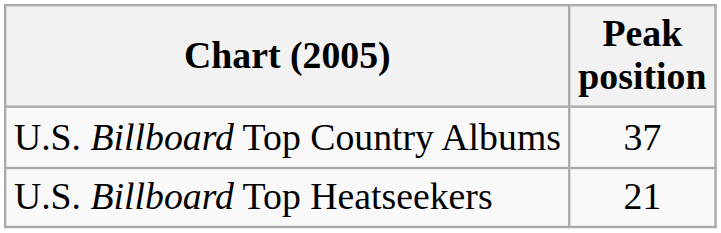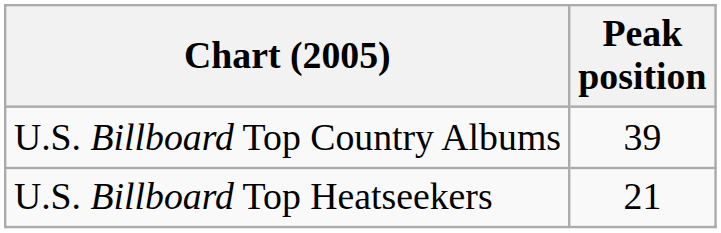U.S. Billboard Top Country Albums | Peak position: 37 -> 39
